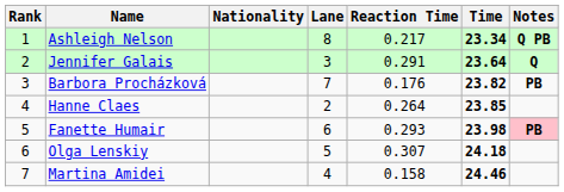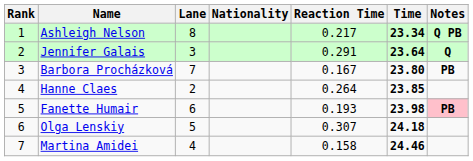columns swapped: Nationality <-> Lane
Barbora Procházková | Reaction Time: 0.176 -> 0.167
Barbora Procházková | Time: 23.82 -> 23.80
Fanette Humair | Reaction Time: 0.293 -> 0.193
